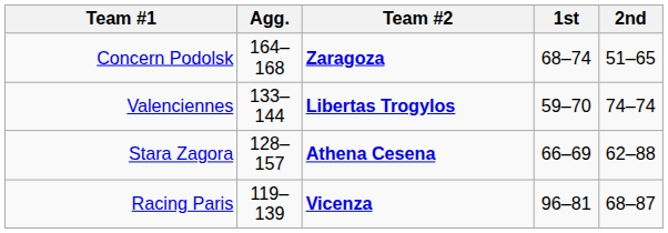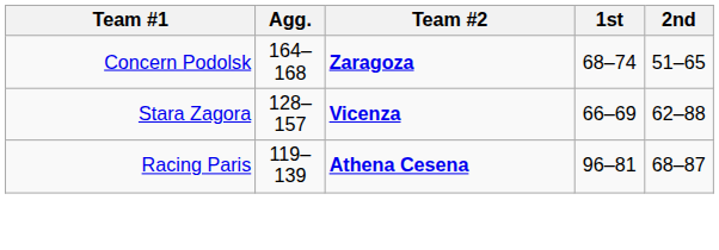- row: Valenciennes | 133–144 | Libertas Trogylos | 59–70 | 74–74
Stara Zagora | Team #2: Athena Cesena -> Vicenza
Racing Paris | Team #2: Vicenza -> Athena Cesena
